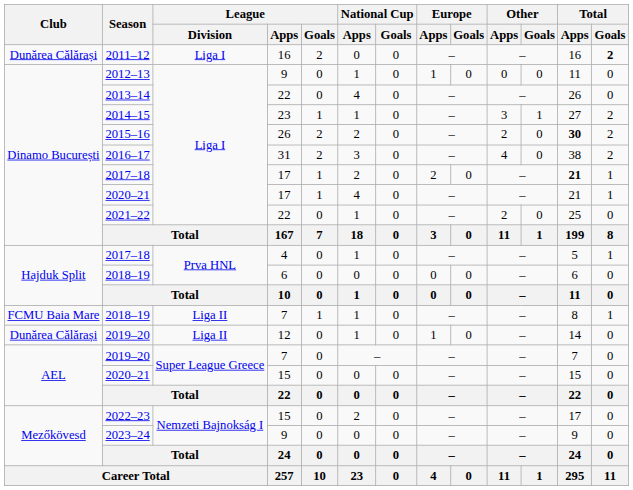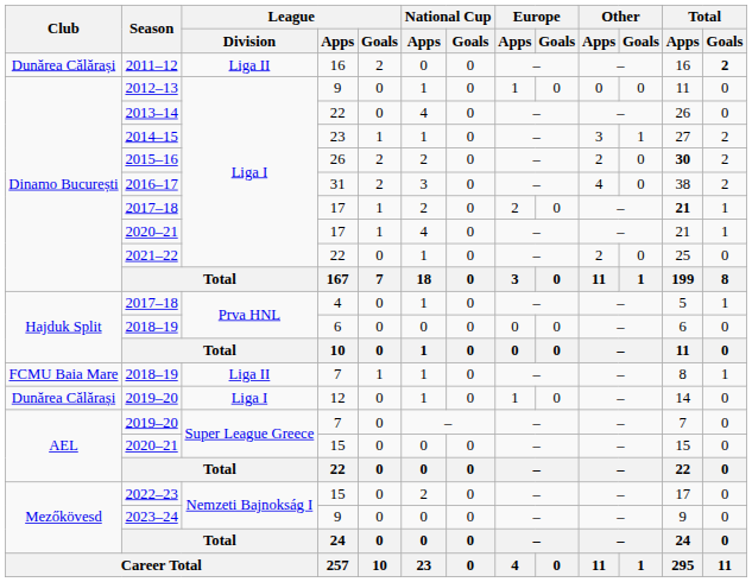2011–12 | League / Division: Liga I -> Liga II
2019–20 / 12 | League / Division: Liga II -> Liga I
